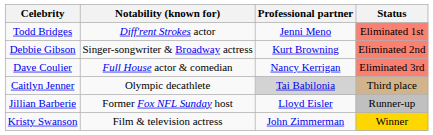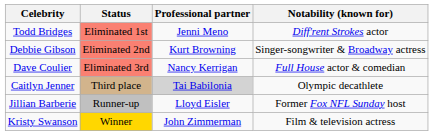columns swapped: Notability (known for) <-> Status
